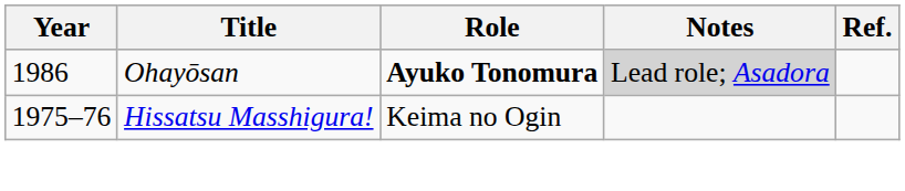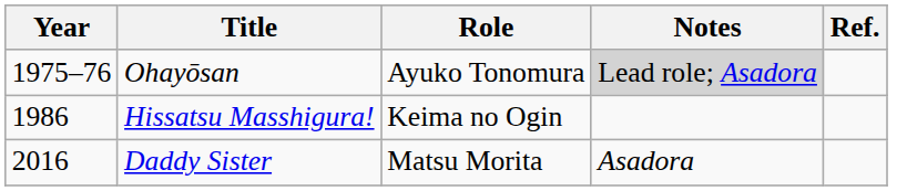Ohayōsan | Year: 1986 -> 1975–76
Ohayōsan | Role: bold -> normal
Hissatsu Masshigura! | Year: 1975–76 -> 1986
+ row: 2016 | Daddy Sister | Matsu Morita | Asadora
